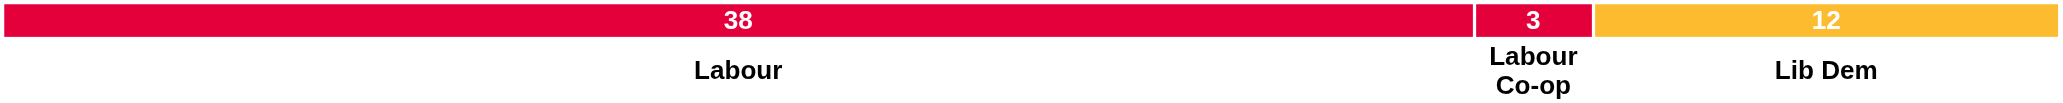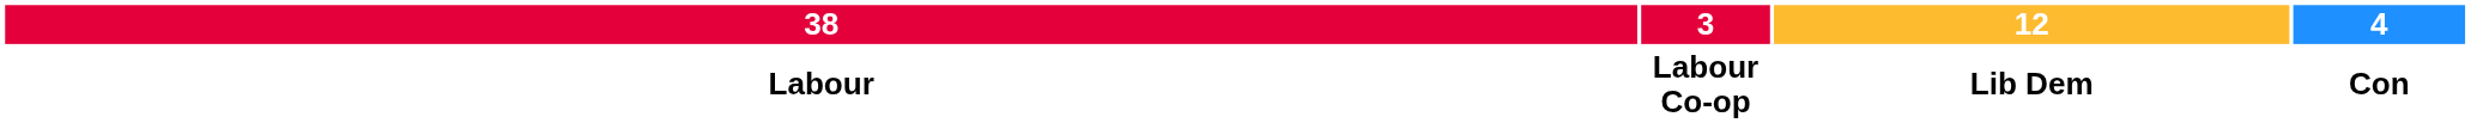+ column: 4 | Con
